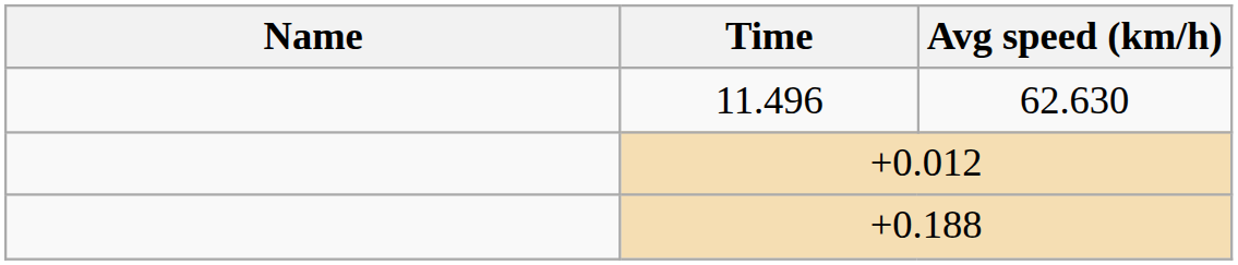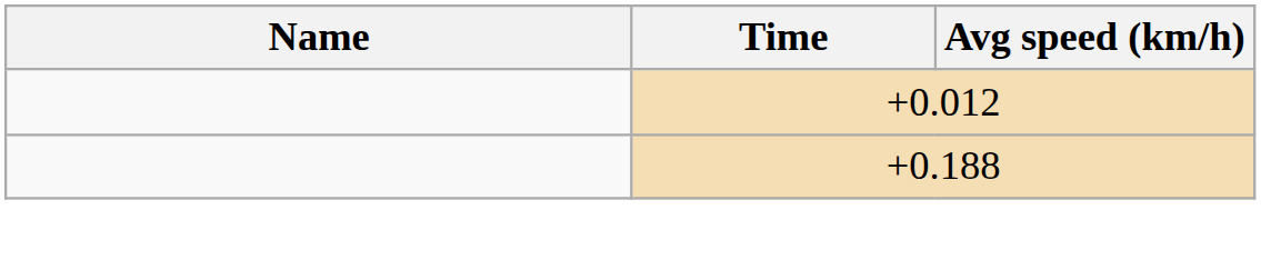- row: 11.496 | 62.630
